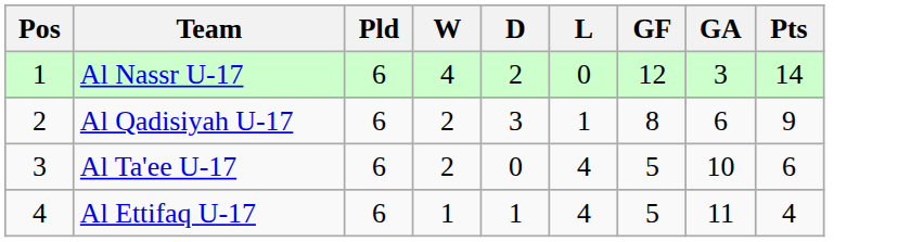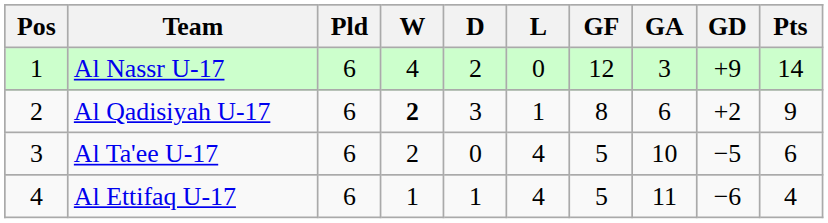+ column: GD | +9 | +2 | −5 | −6
Al Qadisiyah U-17 | W: normal -> bold
